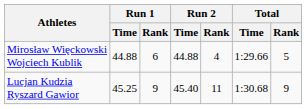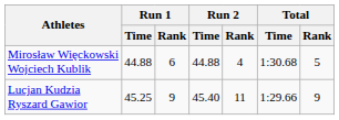Mirosław Więckowski Wojciech Kublik | Total / Time: 1:29.66 -> 1:30.68
Lucjan Kudzia Ryszard Gawior | Total / Time: 1:30.68 -> 1:29.66
